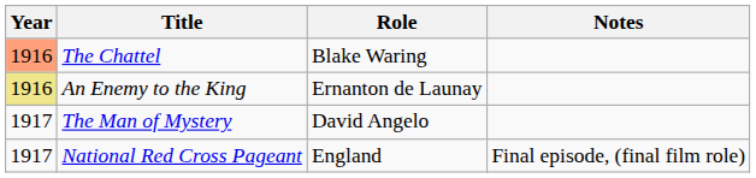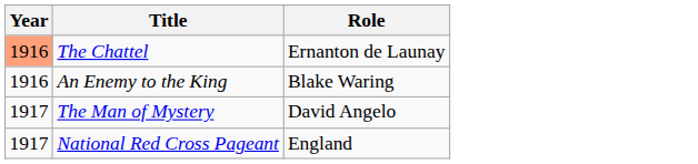- column: Notes | Final episode, (final film role)
The Chattel | Role: Blake Waring -> Ernanton de Launay
An Enemy to the King | Year: khaki background -> no background
An Enemy to the King | Role: Ernanton de Launay -> Blake Waring
